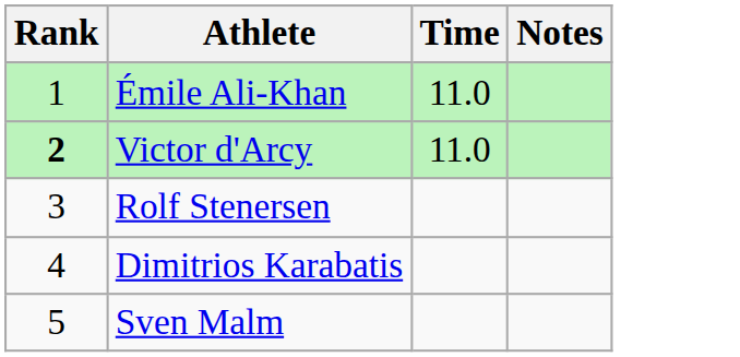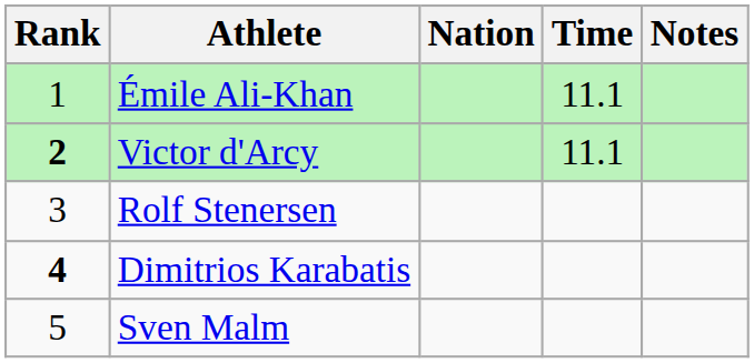+ column: Nation
Émile Ali-Khan | Time: 11.0 -> 11.1
Victor d'Arcy | Time: 11.0 -> 11.1
Dimitrios Karabatis | Rank: normal -> bold
